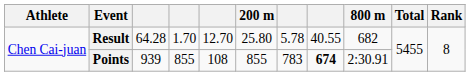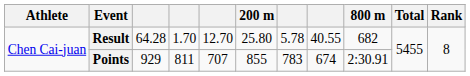Points | column 3: 939 -> 929
Points | column 4: 855 -> 811
Points | column 5: 108 -> 707
Points | column 8: bold -> normal
